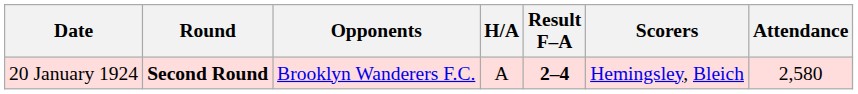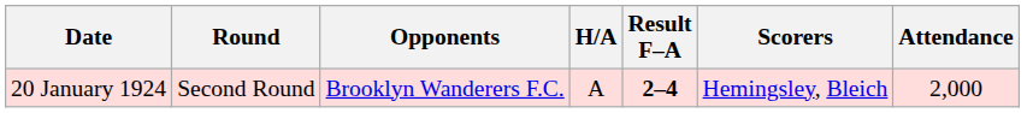20 January 1924 | Round: bold -> normal
20 January 1924 | Attendance: 2,580 -> 2,000
